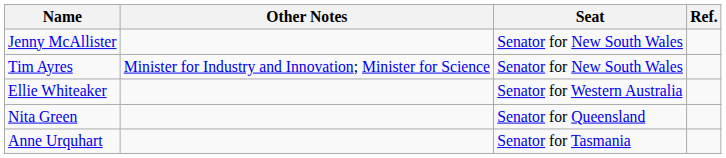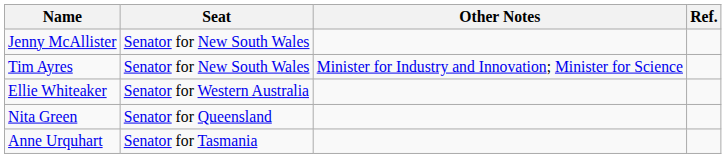columns swapped: Seat <-> Other Notes
